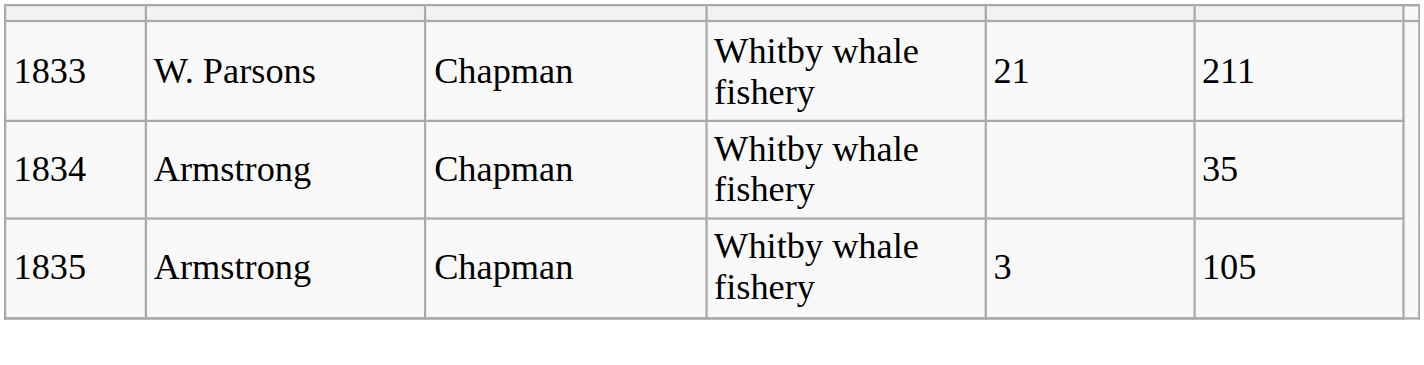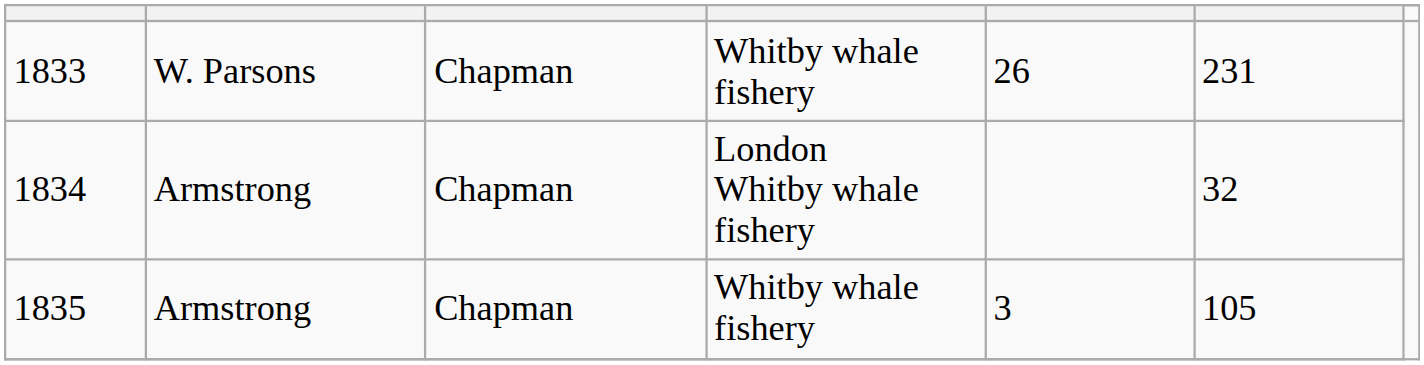1833 | column 5: 21 -> 26
1833 | column 6: 211 -> 231
1834 | column 4: Whitby whale fishery -> London Whitby whale fishery
1834 | column 6: 35 -> 32
